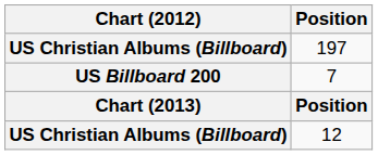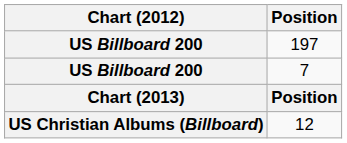197 | Chart (2012): US Christian Albums (Billboard) -> US Billboard 200
